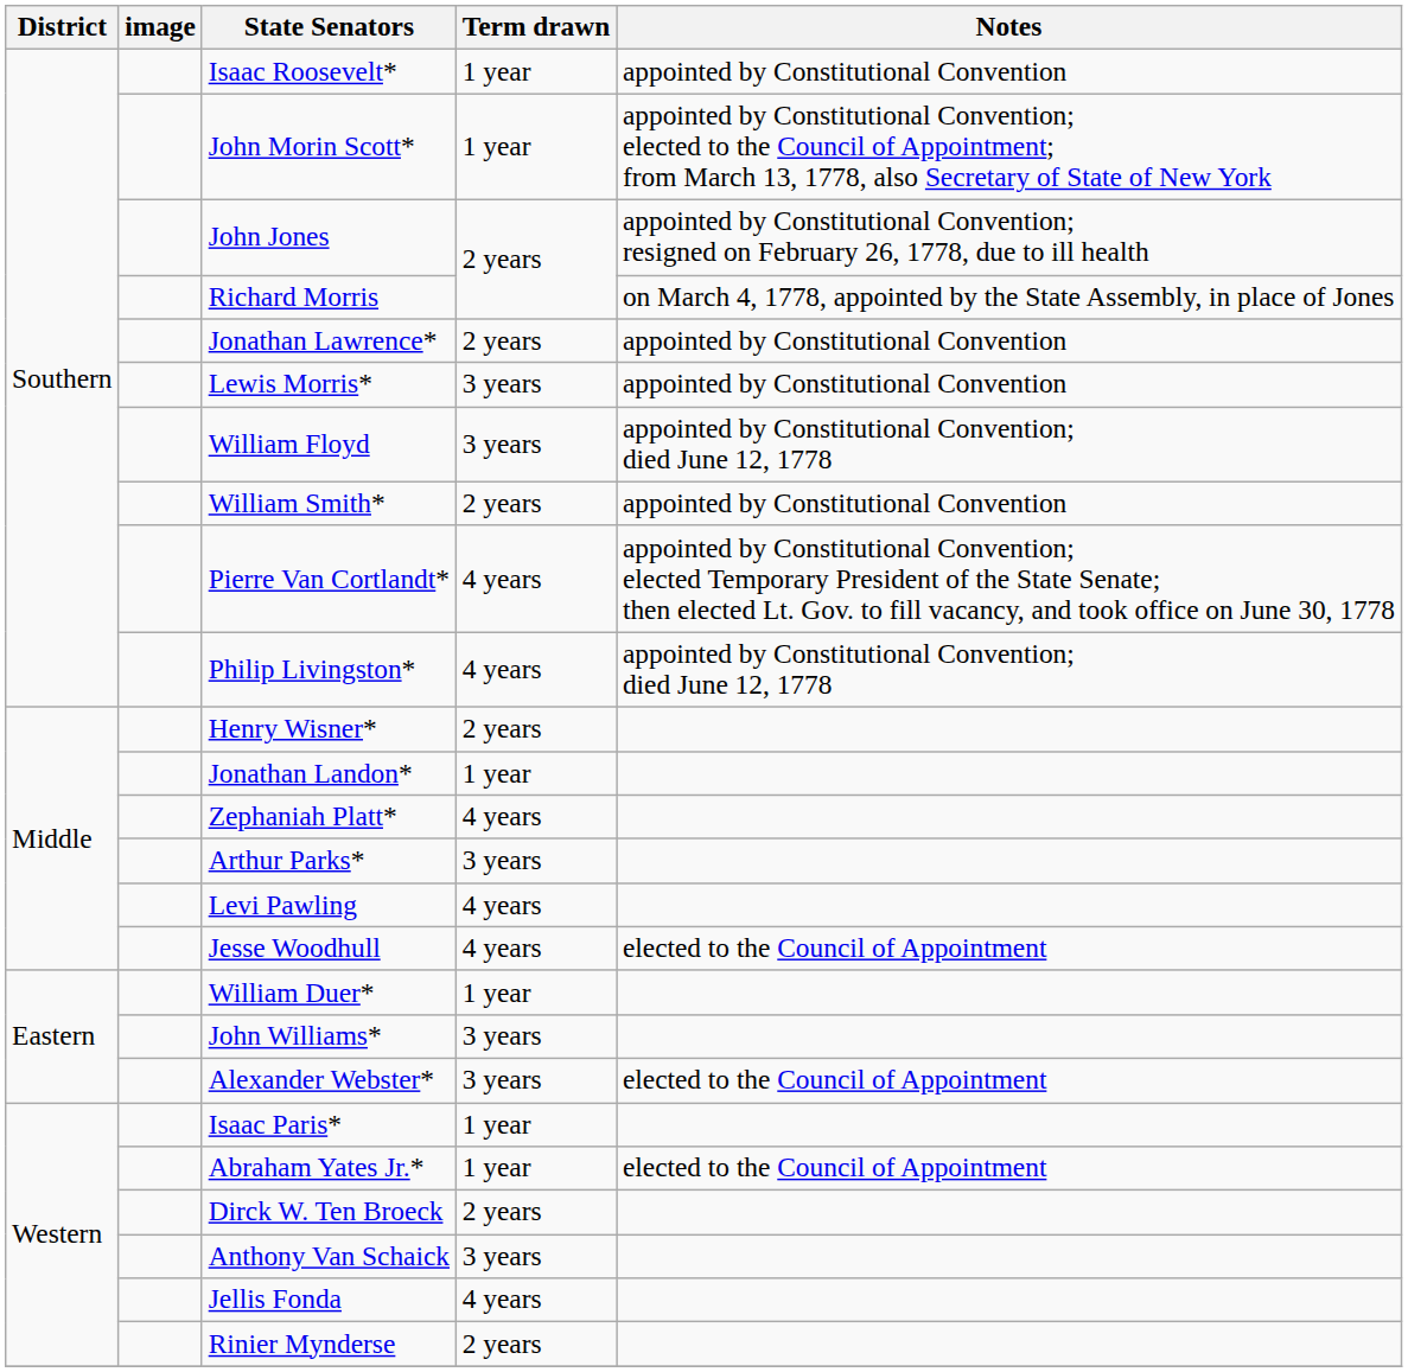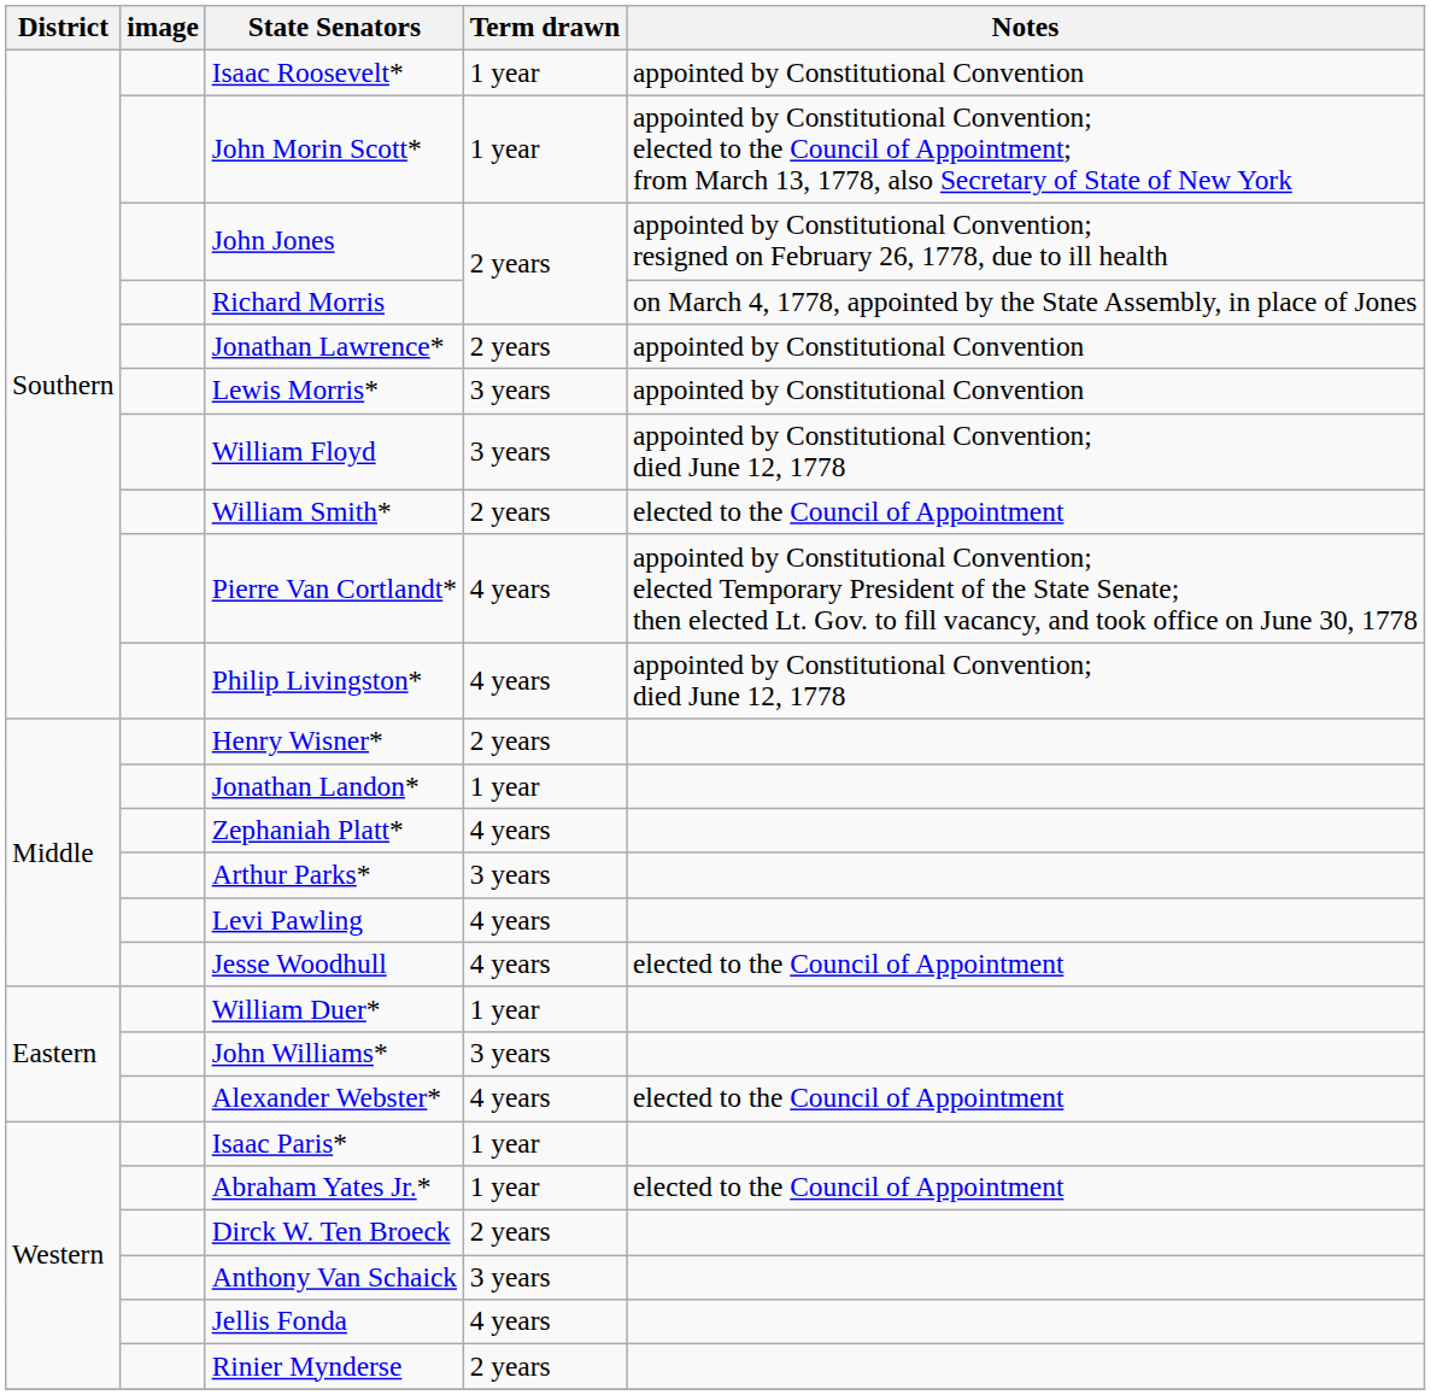William Smith* | Notes: appointed by Constitutional Convention -> elected to the Council of Appointment
Alexander Webster* | Term drawn: 3 years -> 4 years
